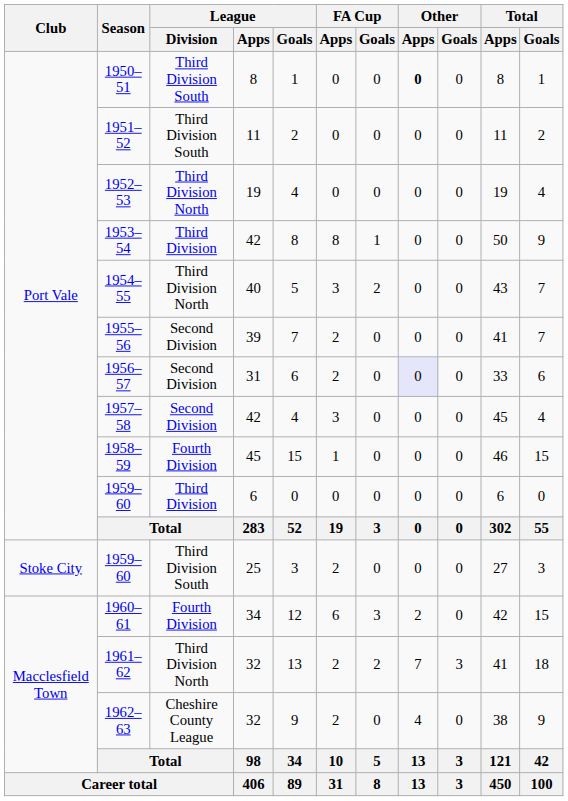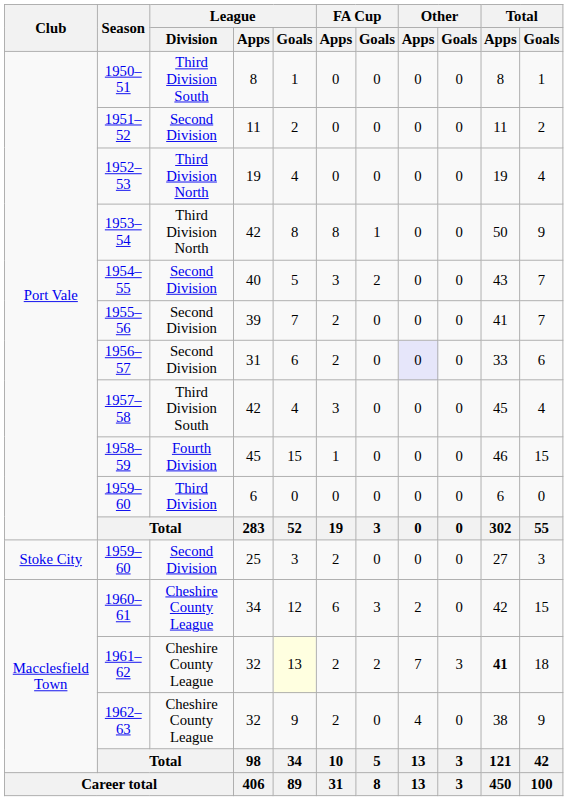1950–51 | Other / Apps: bold -> normal
1951–52 | League / Division: Third Division South -> Second Division
1953–54 | League / Division: Third Division -> Third Division North
1954–55 | League / Division: Third Division North -> Second Division
1957–58 | League / Division: Second Division -> Third Division South
1959–60 / 25 | League / Division: Third Division South -> Second Division
1960–61 | League / Division: Fourth Division -> Cheshire County League
1961–62 | League / Division: Third Division North -> Cheshire County League
1961–62 | League / Goals: no background -> lightyellow background
1961–62 | Total / Apps: normal -> bold
